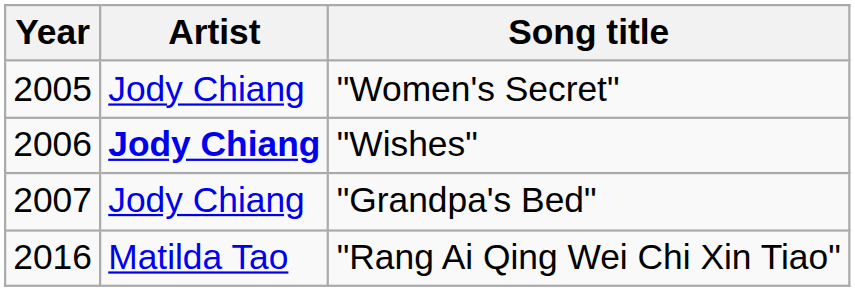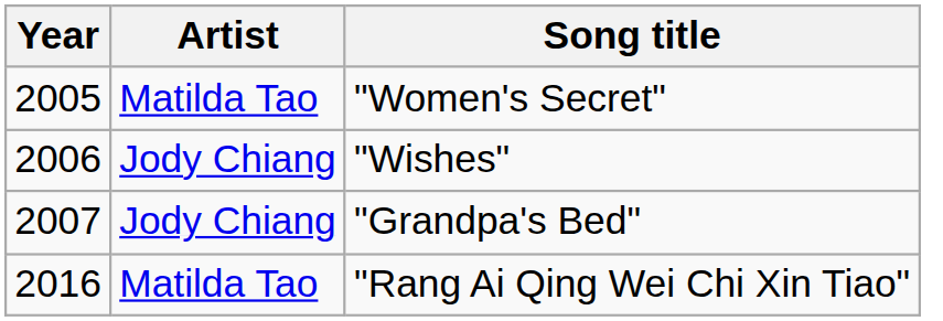"Women's Secret" | Artist: Jody Chiang -> Matilda Tao
"Wishes" | Artist: bold -> normal
